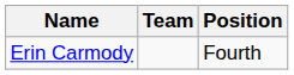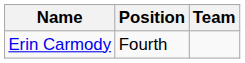columns swapped: Position <-> Team
